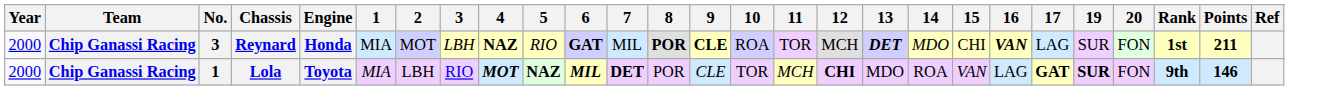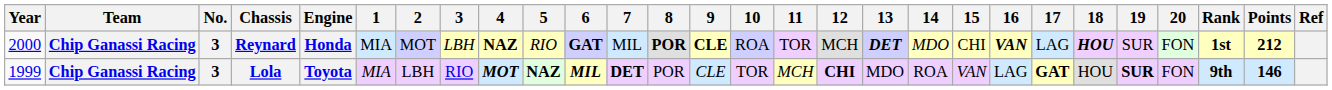+ column: 18 | HOU | HOU
Reynard | Points: 211 -> 212
Lola | Year: 2000 -> 1999
Lola | No.: 1 -> 3
